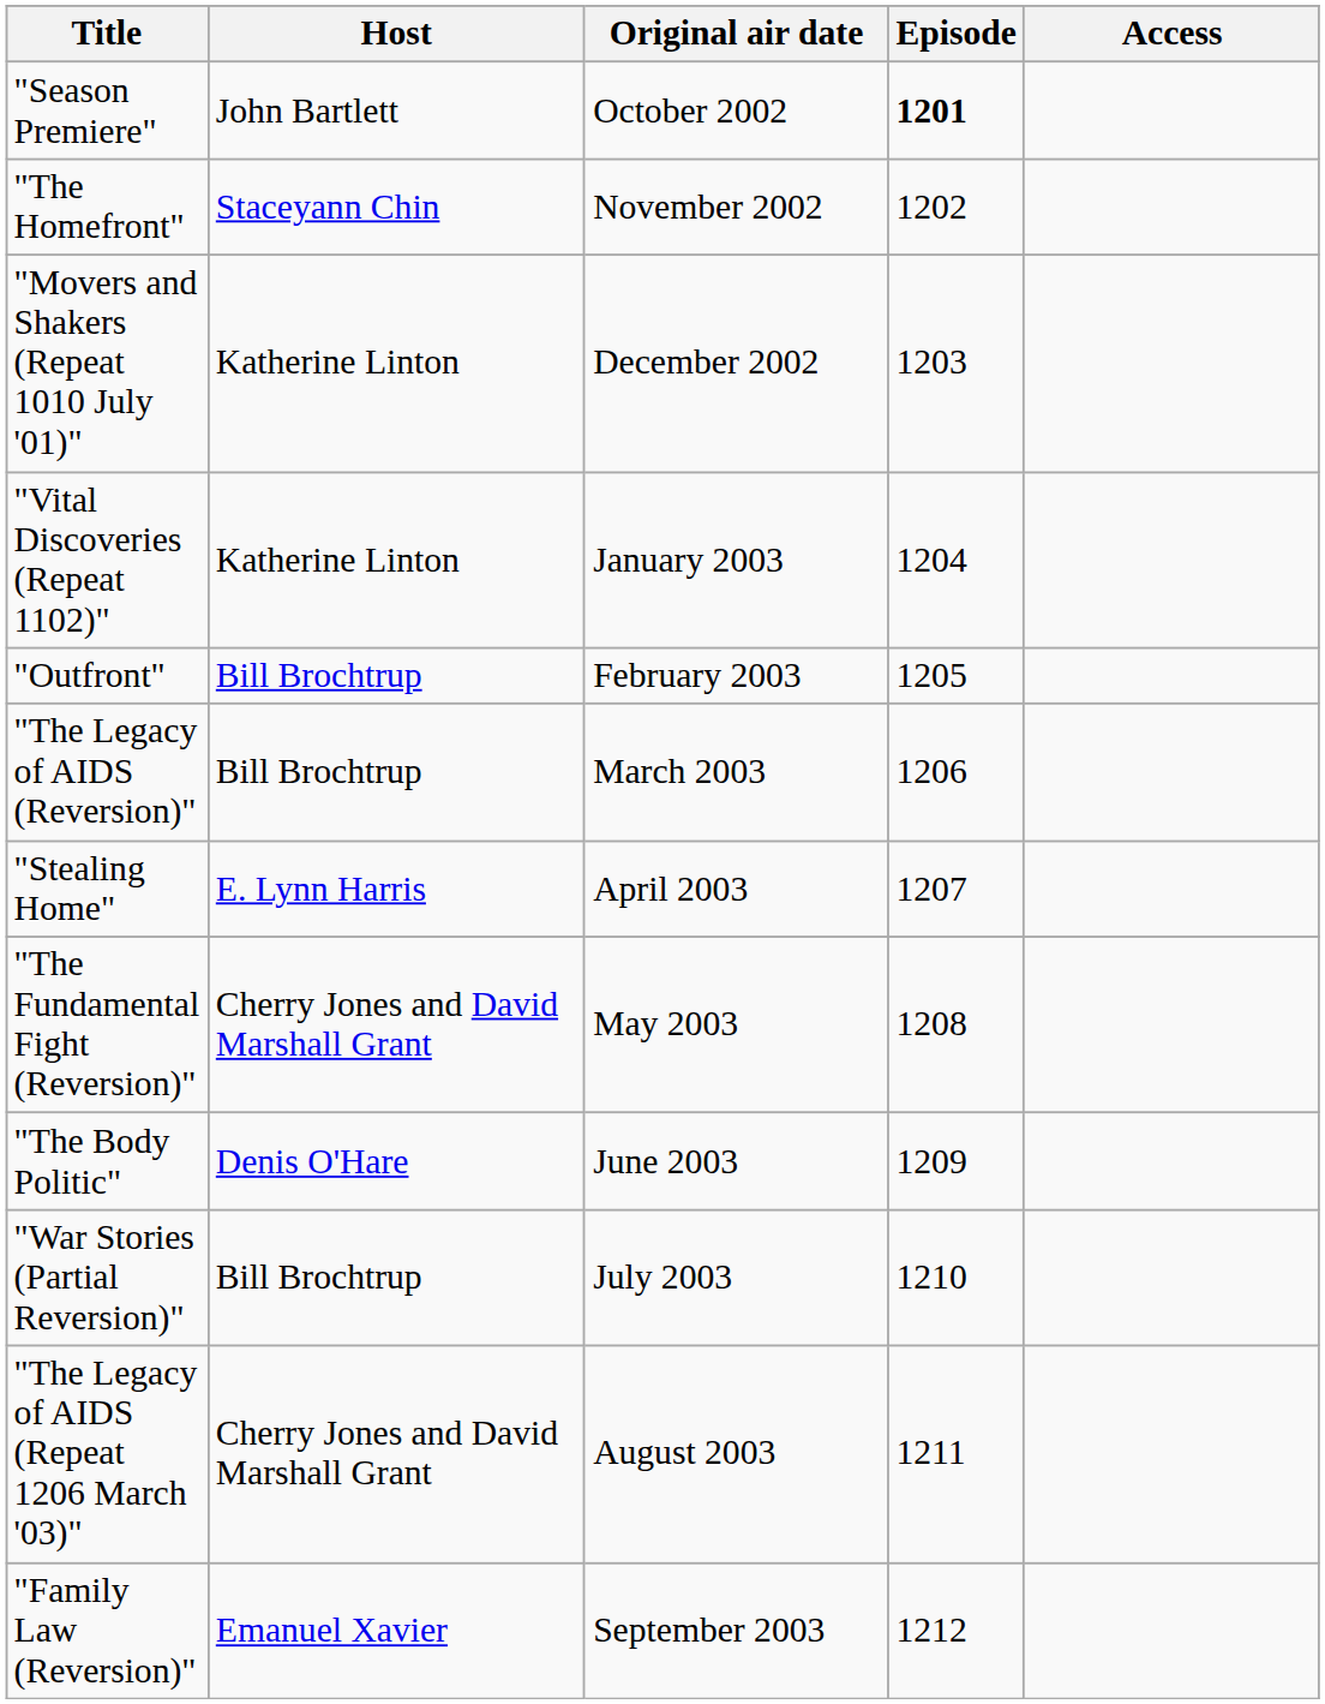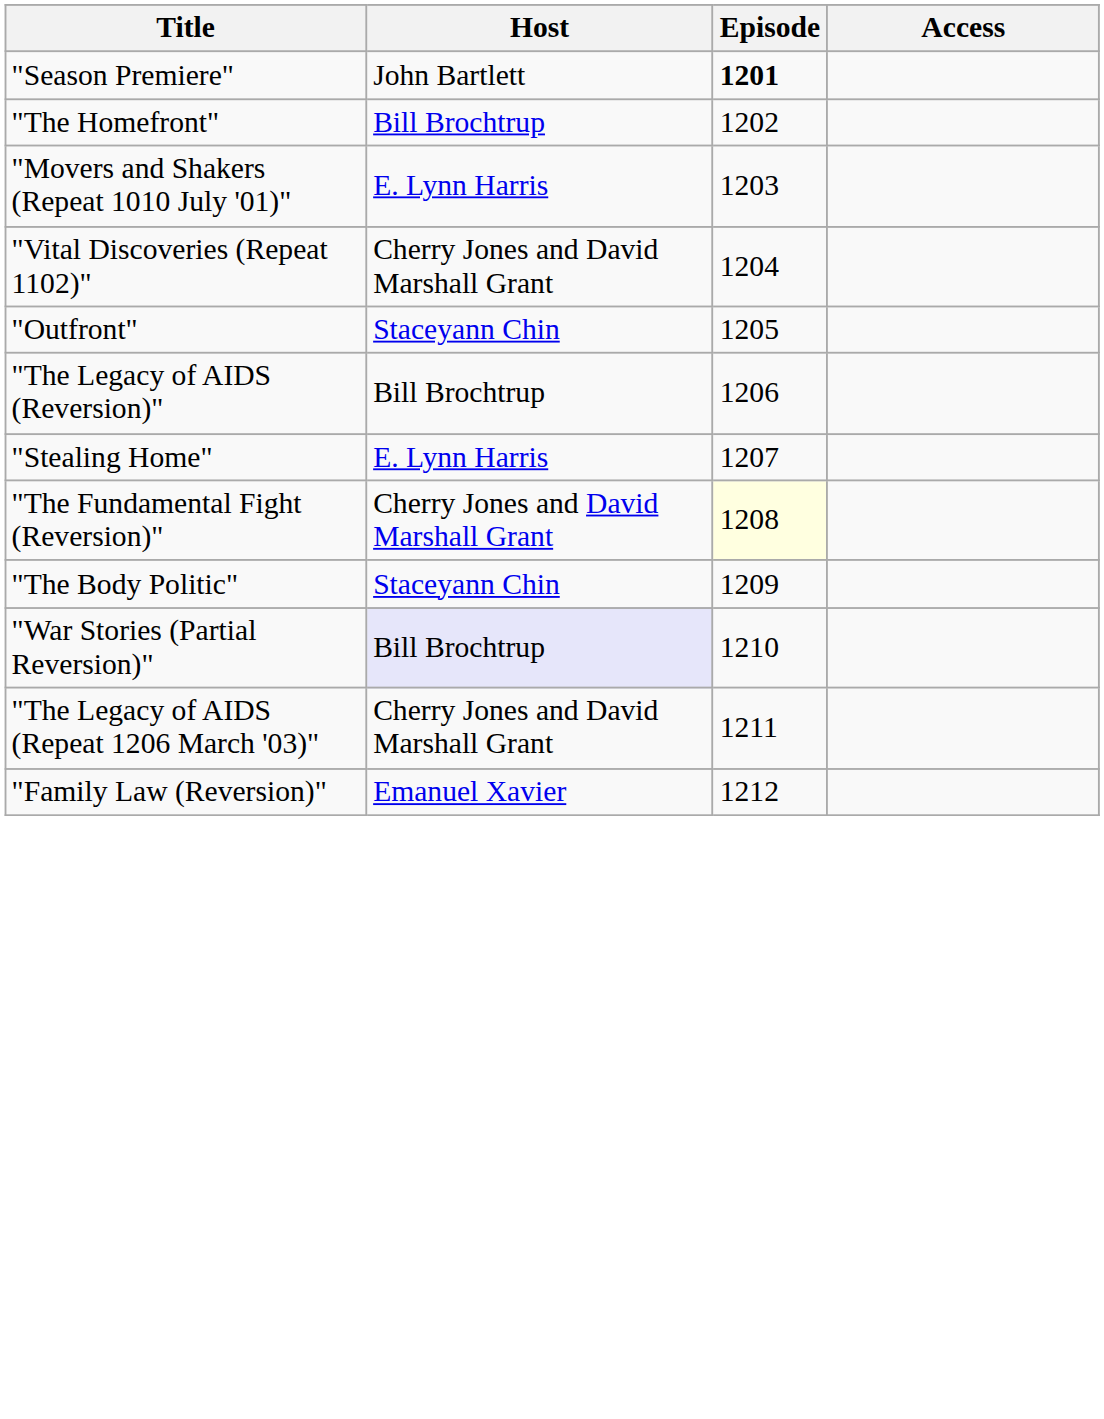- column: Original air date | October 2002 | November 2002 | December 2002 | January 2003 | February 2003 | March 2003 | April 2003 | May 2003 | June 2003 | July 2003 | August 2003 | September 2003
"The Homefront" | Host: Staceyann Chin -> Bill Brochtrup
"Movers and Shakers (Repeat 1010 July '01)" | Host: Katherine Linton -> E. Lynn Harris
"Vital Discoveries (Repeat 1102)" | Host: Katherine Linton -> Cherry Jones and David Marshall Grant
"Outfront" | Host: Bill Brochtrup -> Staceyann Chin
"The Fundamental Fight (Reversion)" | Episode: no background -> lightyellow background
"The Body Politic" | Host: Denis O'Hare -> Staceyann Chin
"War Stories (Partial Reversion)" | Host: no background -> lavender background
